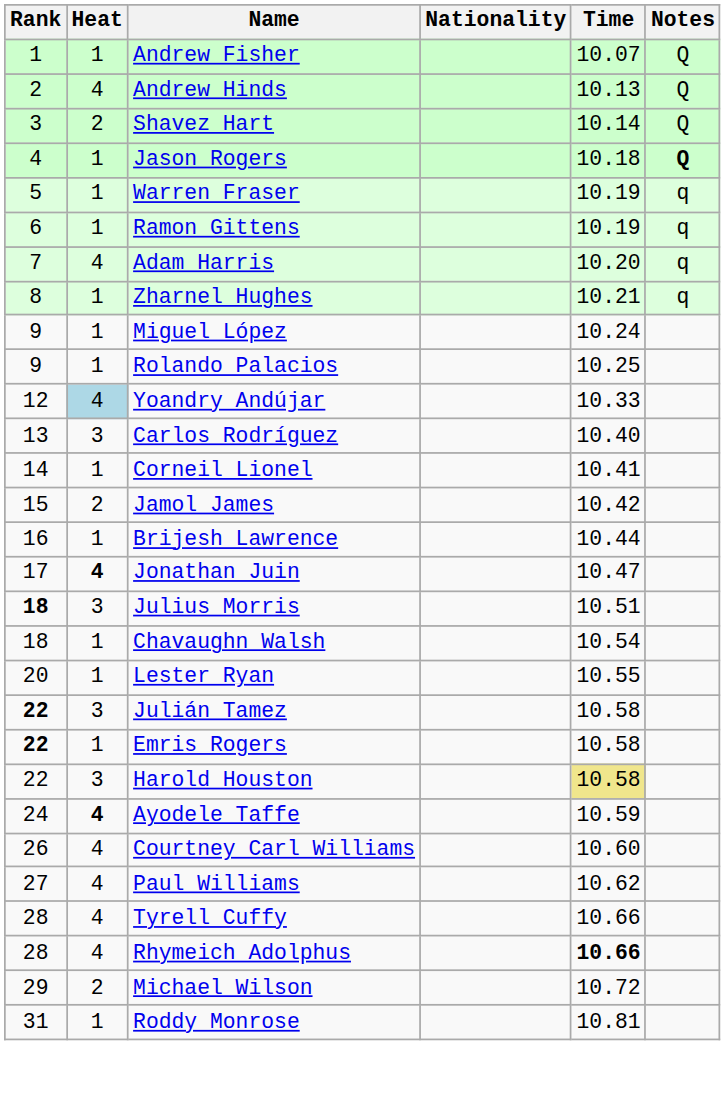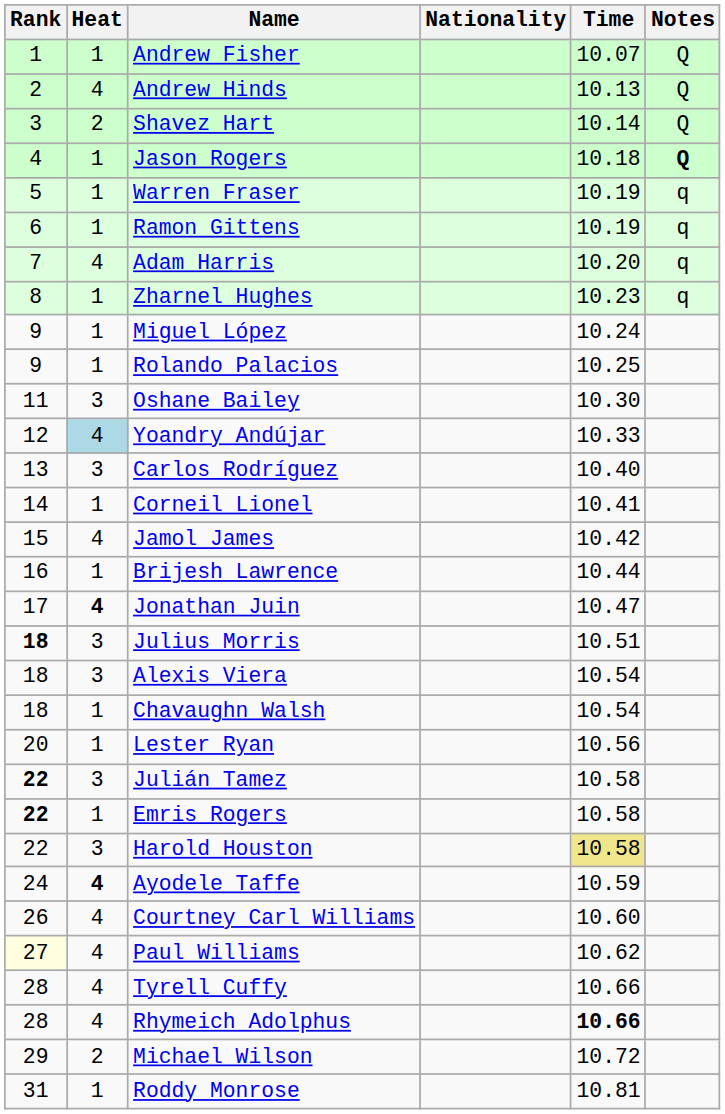Zharnel Hughes | Time: 10.21 -> 10.23
+ row: 11 | 3 | Oshane Bailey | 10.30
Jamol James | Heat: 2 -> 4
+ row: 18 | 3 | Alexis Viera | 10.54
Lester Ryan | Time: 10.55 -> 10.56
Paul Williams | Rank: no background -> lightyellow background
